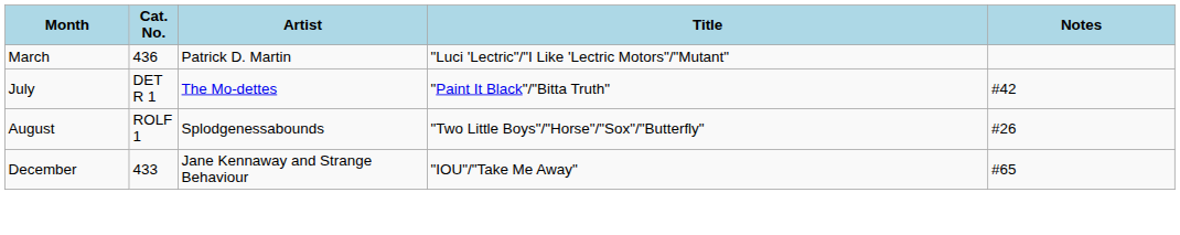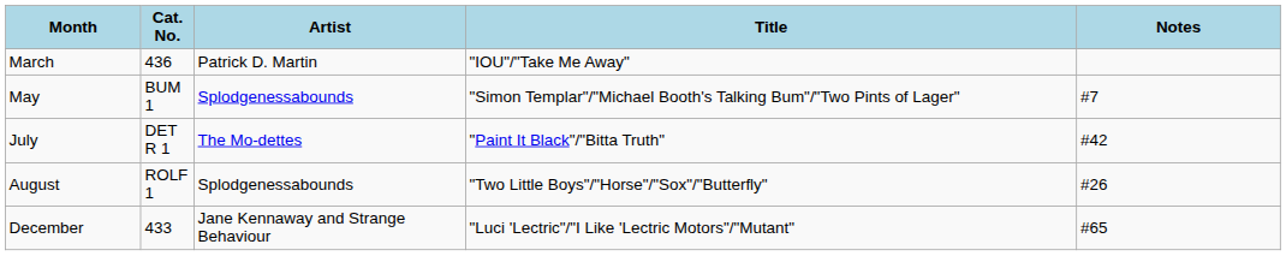March | Title: "Luci 'Lectric"/"I Like 'Lectric Motors"/"Mutant" -> "IOU"/"Take Me Away"
+ row: May | BUM 1 | Splodgenessabounds | "Simon Templar"/"Michael Booth's Talking Bum"/"Two Pints of Lager" | #7
December | Title: "IOU"/"Take Me Away" -> "Luci 'Lectric"/"I Like 'Lectric Motors"/"Mutant"
